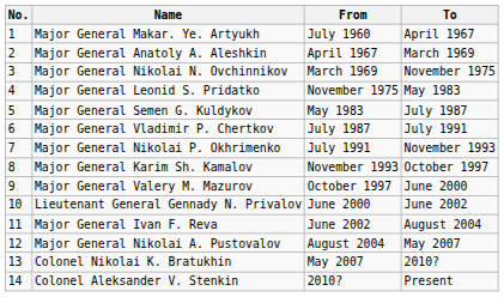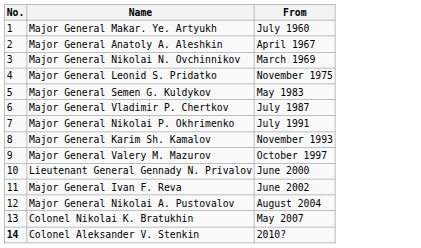- column: To | April 1967 | March 1969 | November 1975 | May 1983 | July 1987 | July 1991 | November 1993 | October 1997 | June 2000 | June 2002 | August 2004 | May 2007 | 2010? | Present
Colonel Aleksander V. Stenkin | No.: normal -> bold
